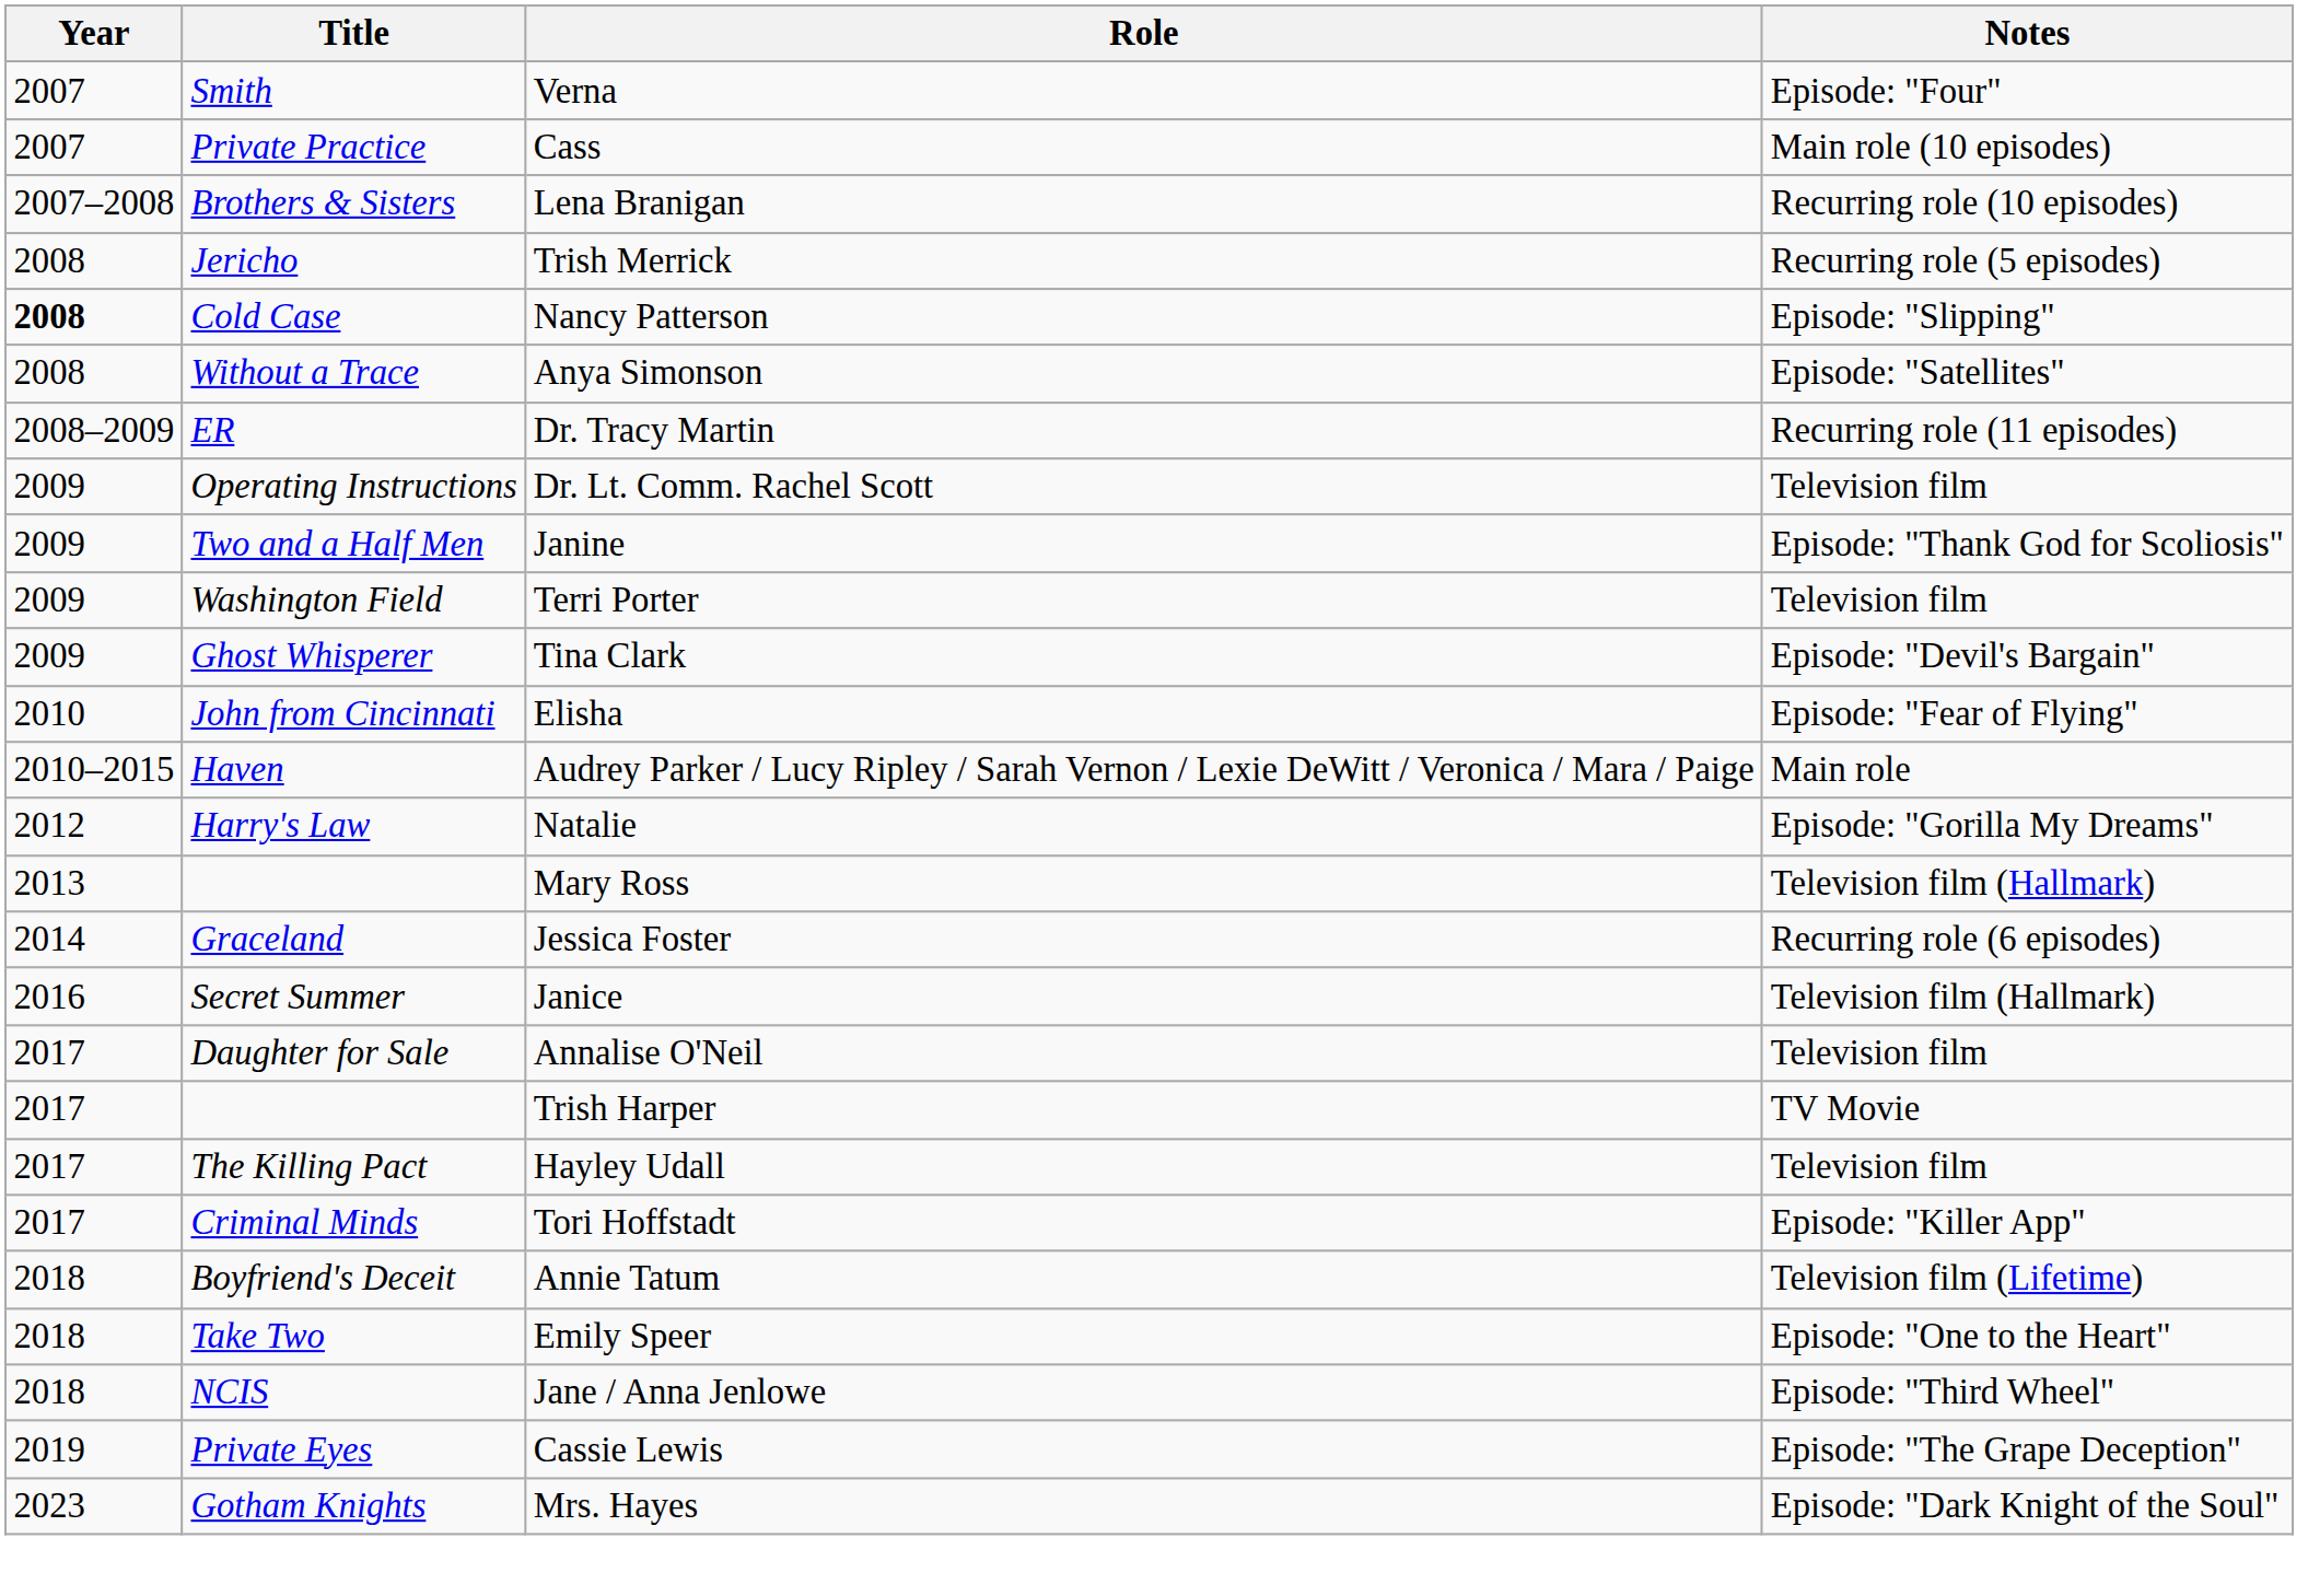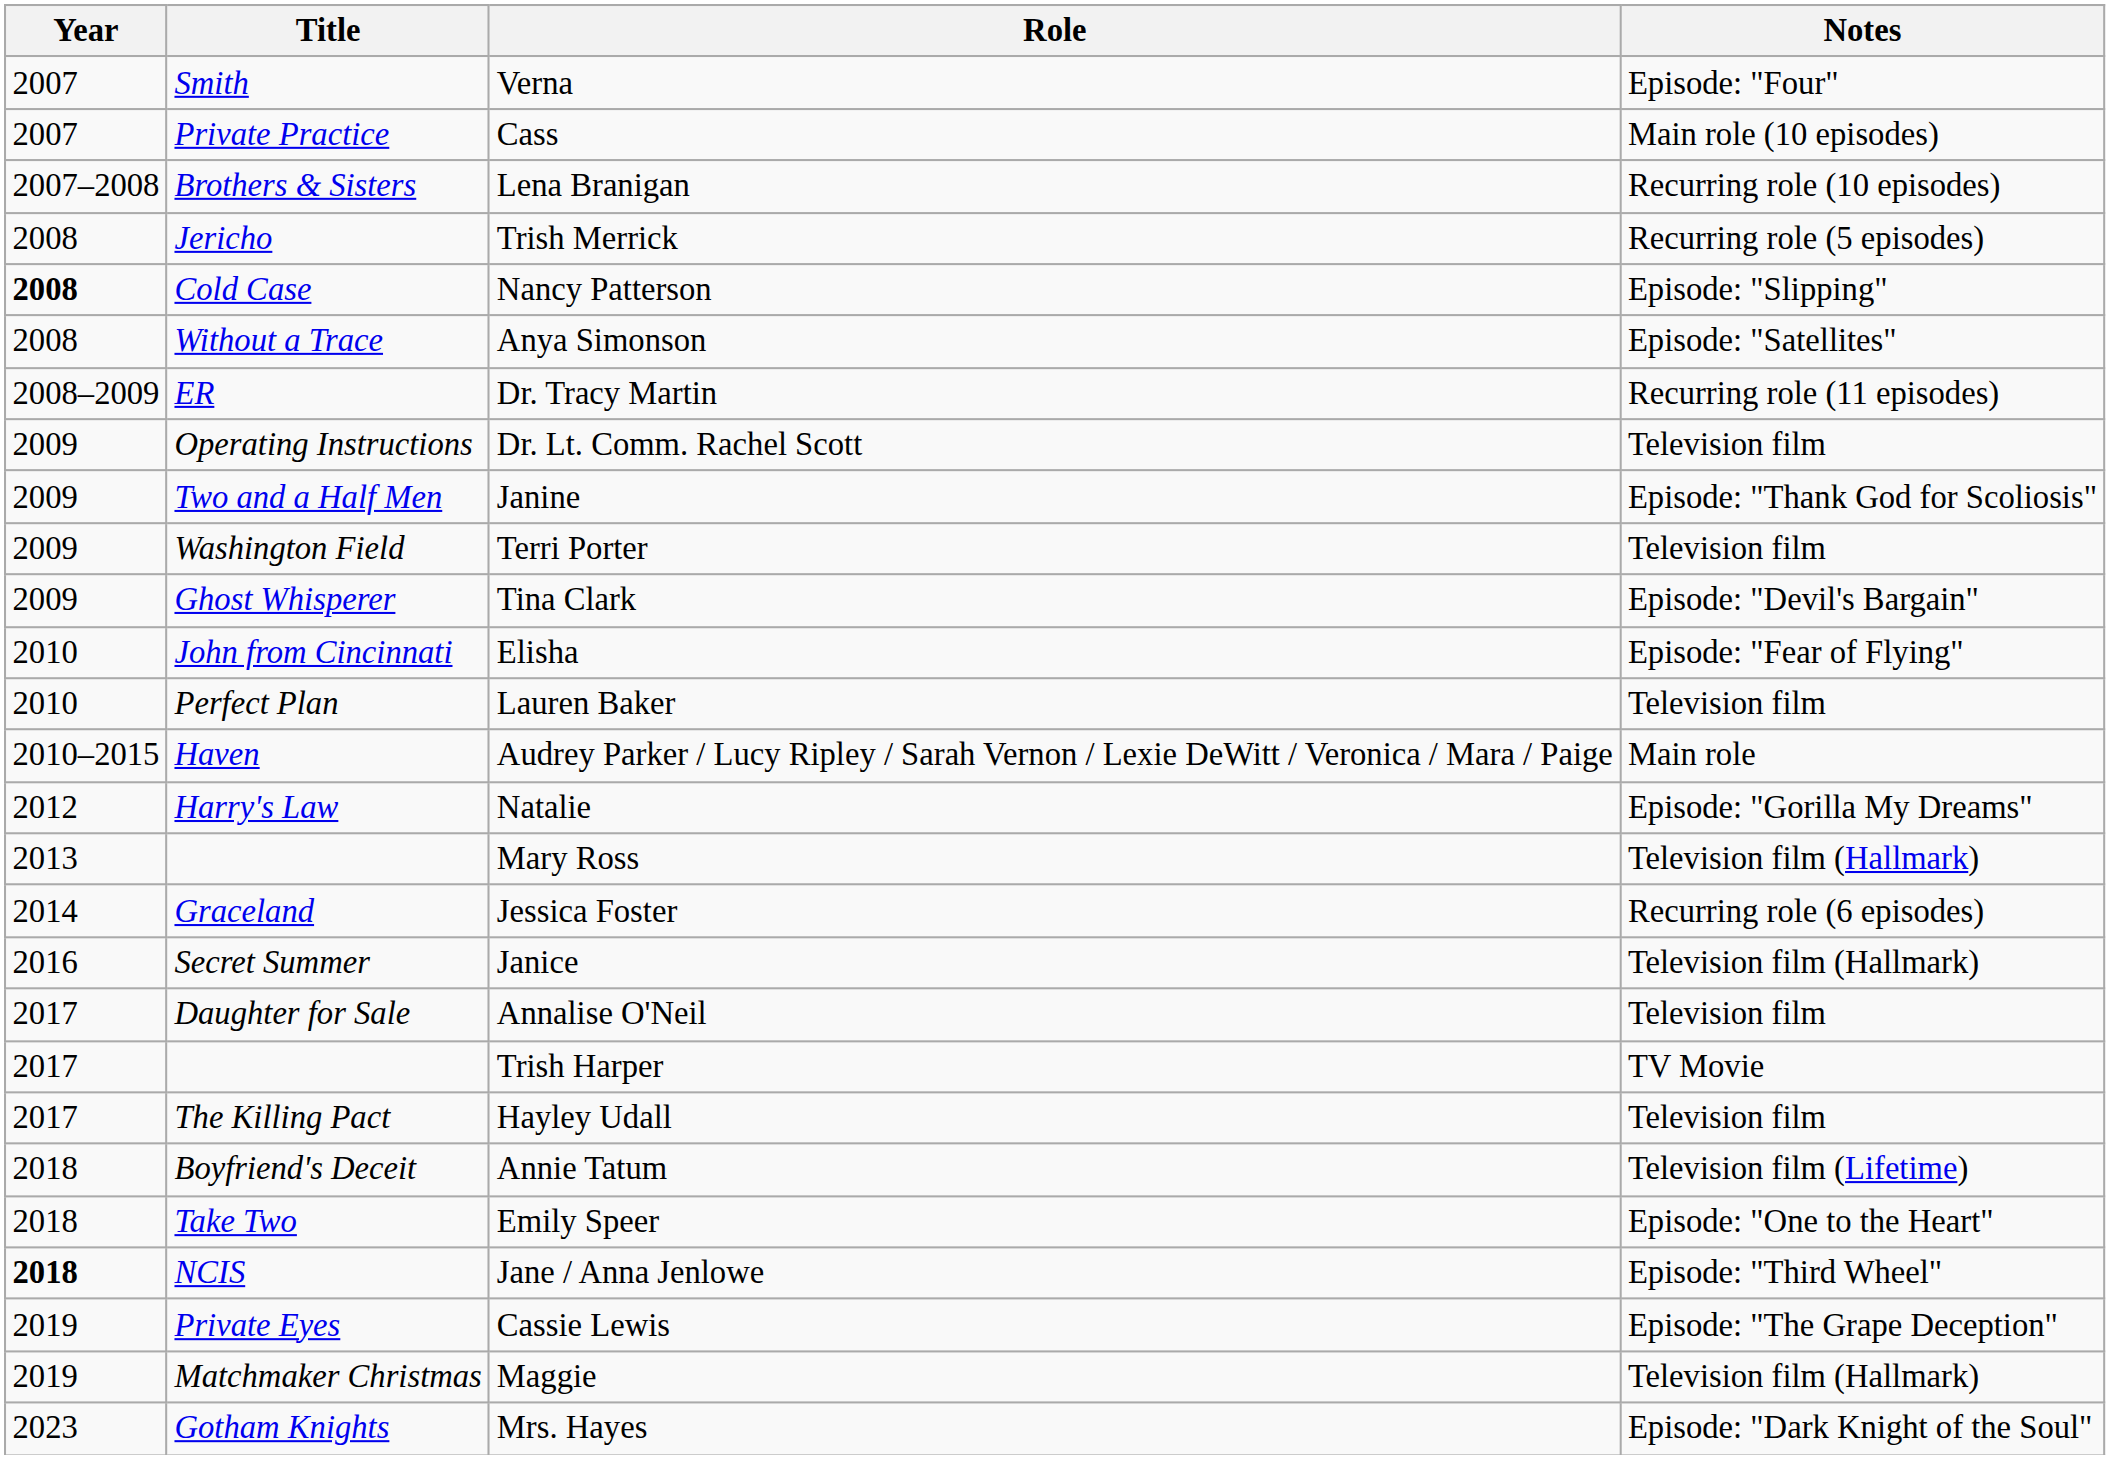+ row: 2010 | Perfect Plan | Lauren Baker | Television film
- row: 2017 | Criminal Minds | Tori Hoffstadt | Episode: "Killer App"
Jane / Anna Jenlowe | Year: normal -> bold
+ row: 2019 | Matchmaker Christmas | Maggie | Television film (Hallmark)
